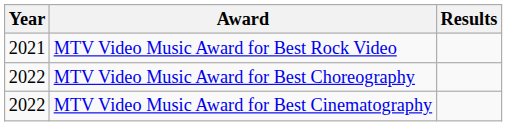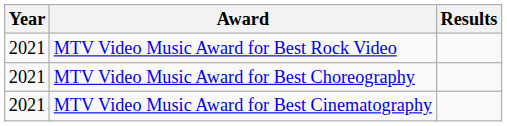MTV Video Music Award for Best Choreography | Year: 2022 -> 2021
MTV Video Music Award for Best Cinematography | Year: 2022 -> 2021
